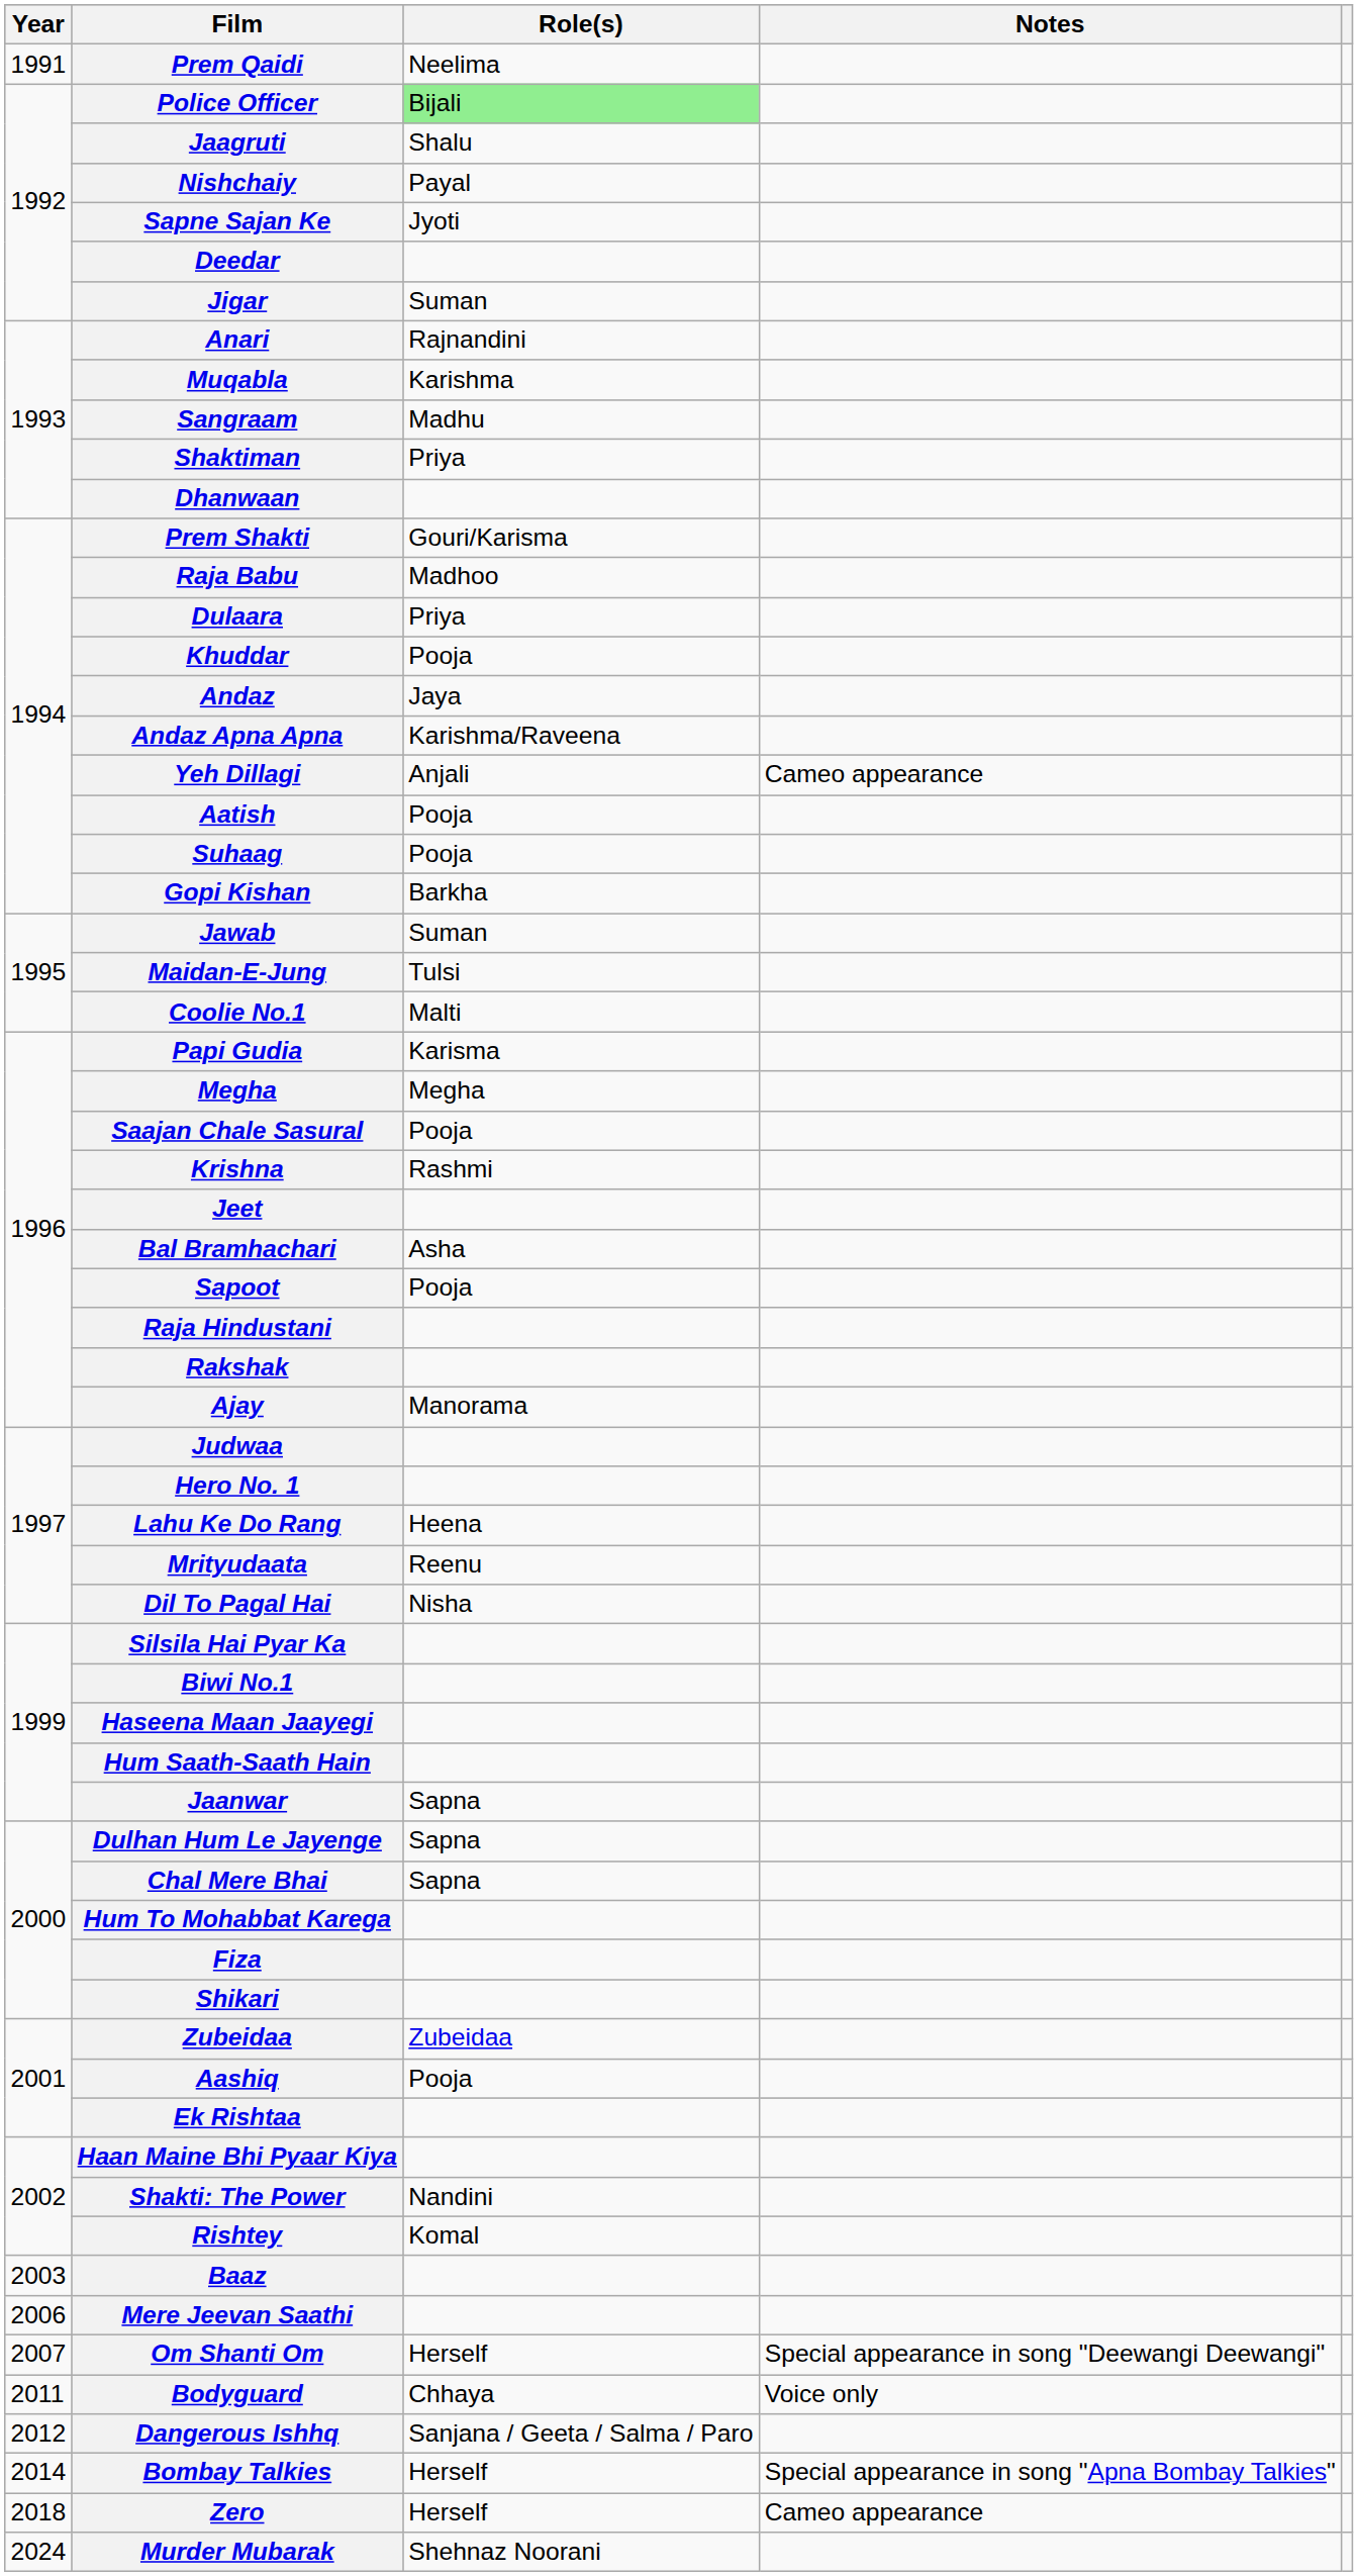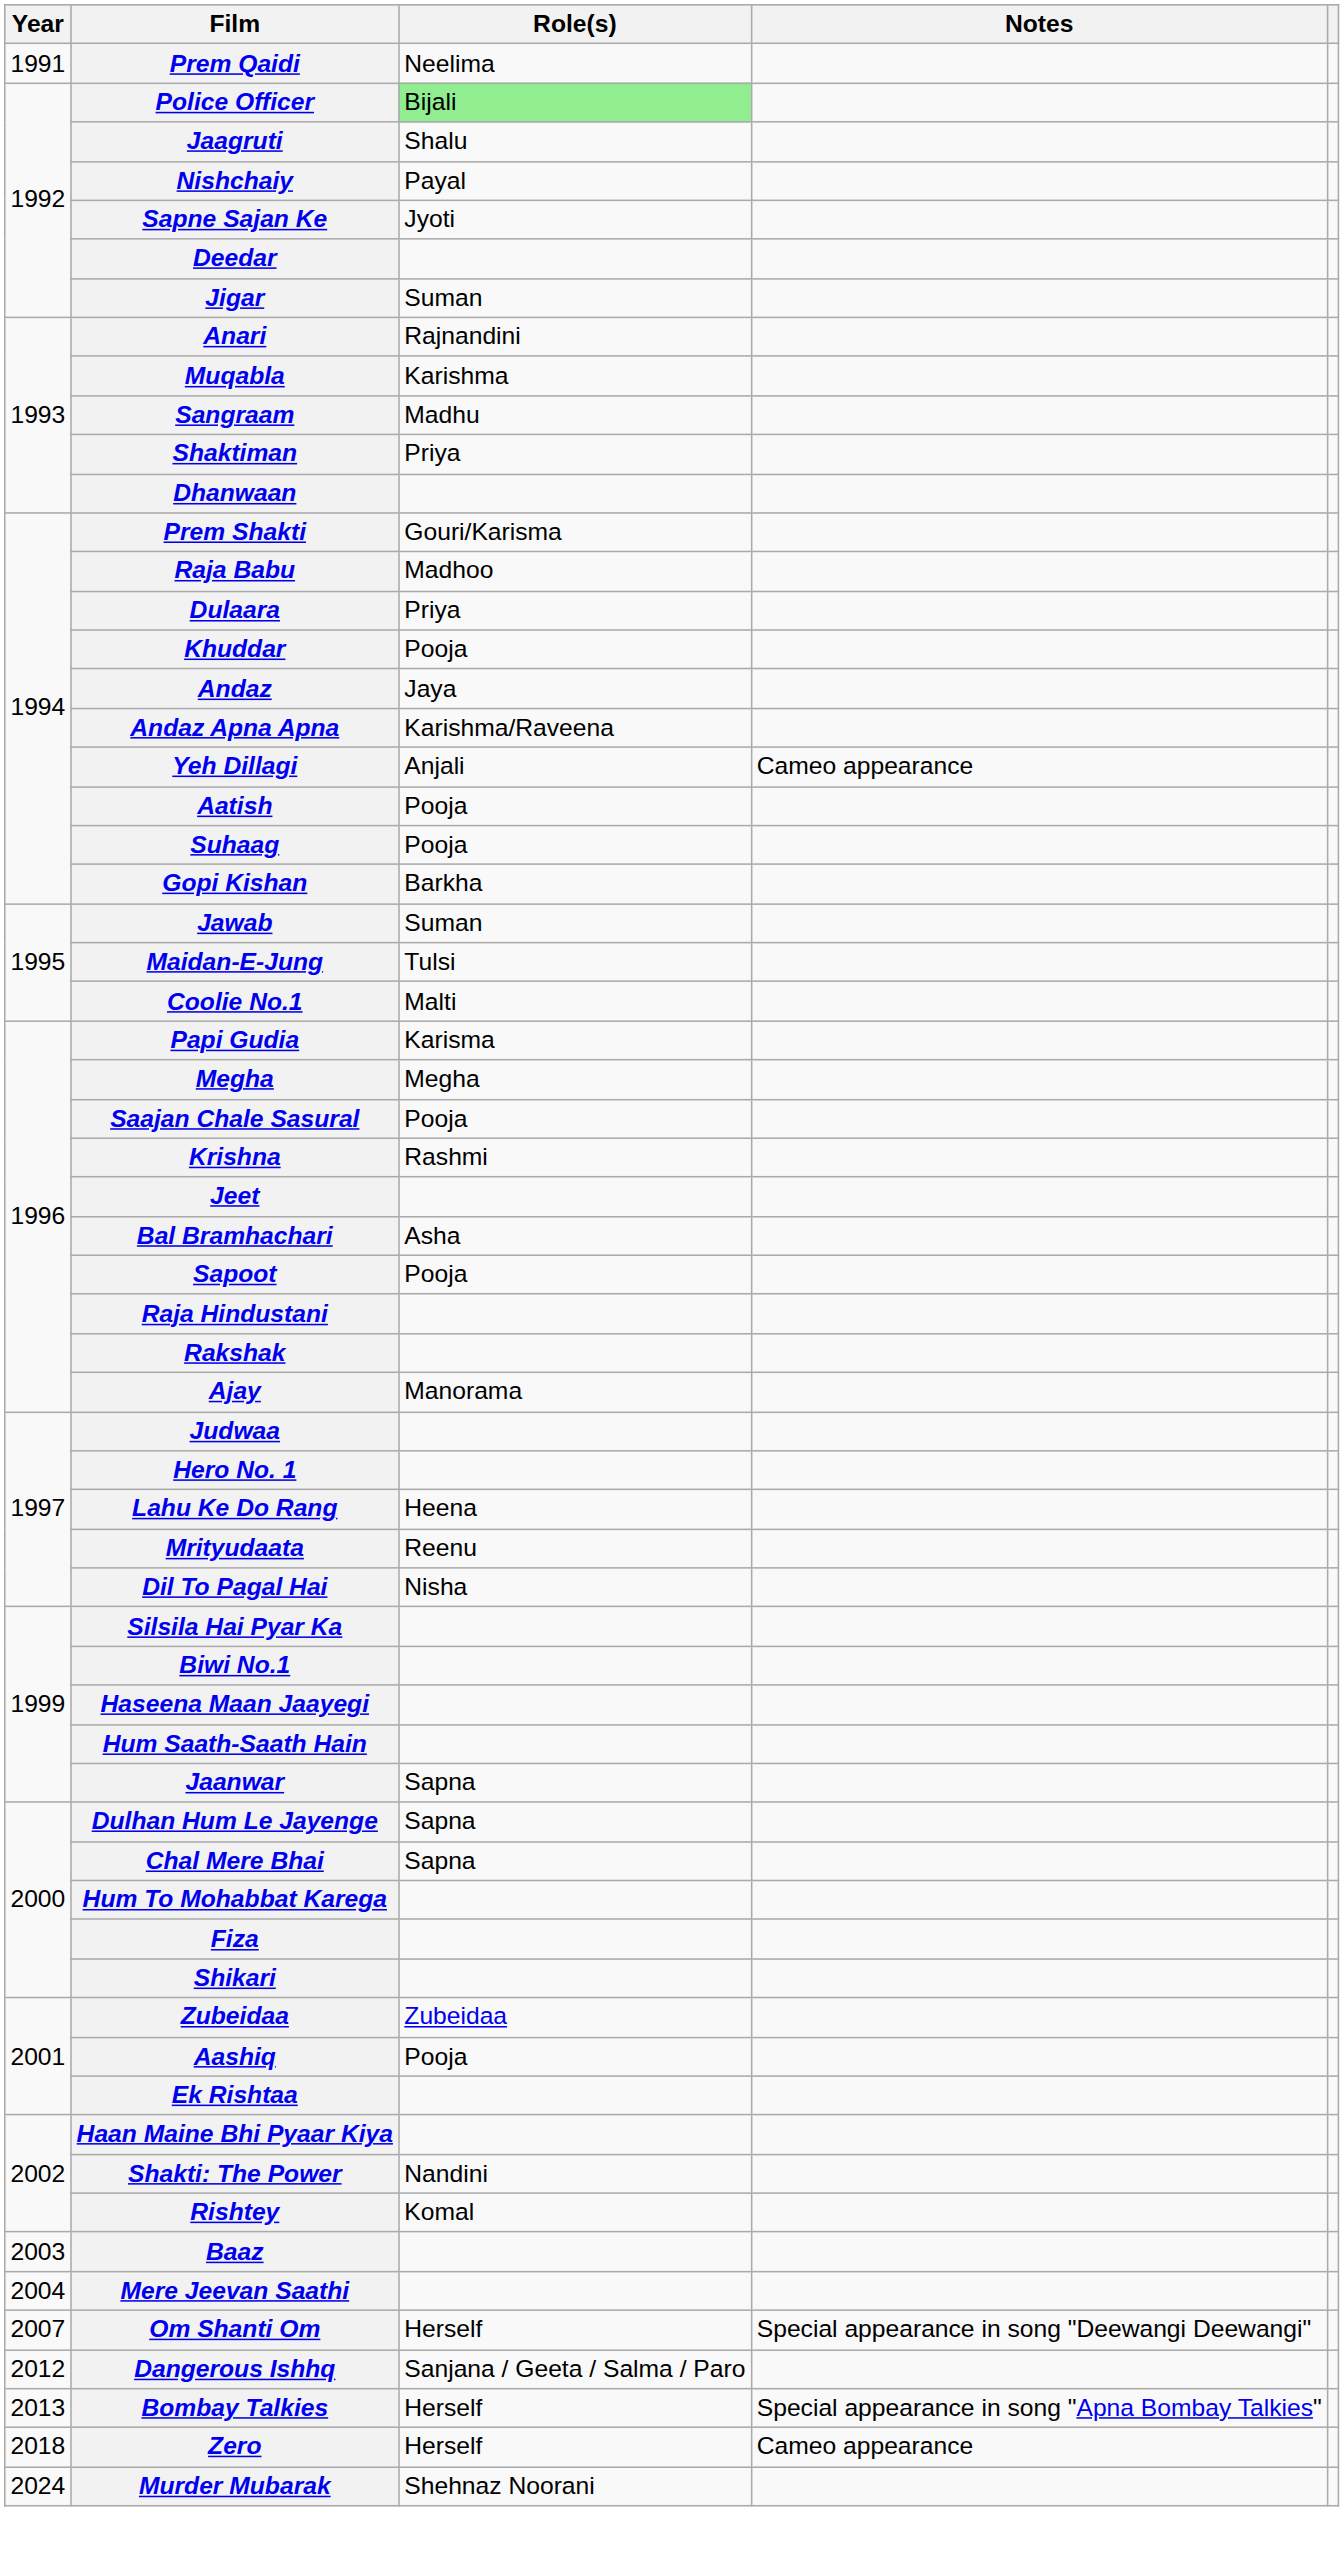Mere Jeevan Saathi | Year: 2006 -> 2004
- row: 2011 | Bodyguard | Chhaya | Voice only
Bombay Talkies | Year: 2014 -> 2013
